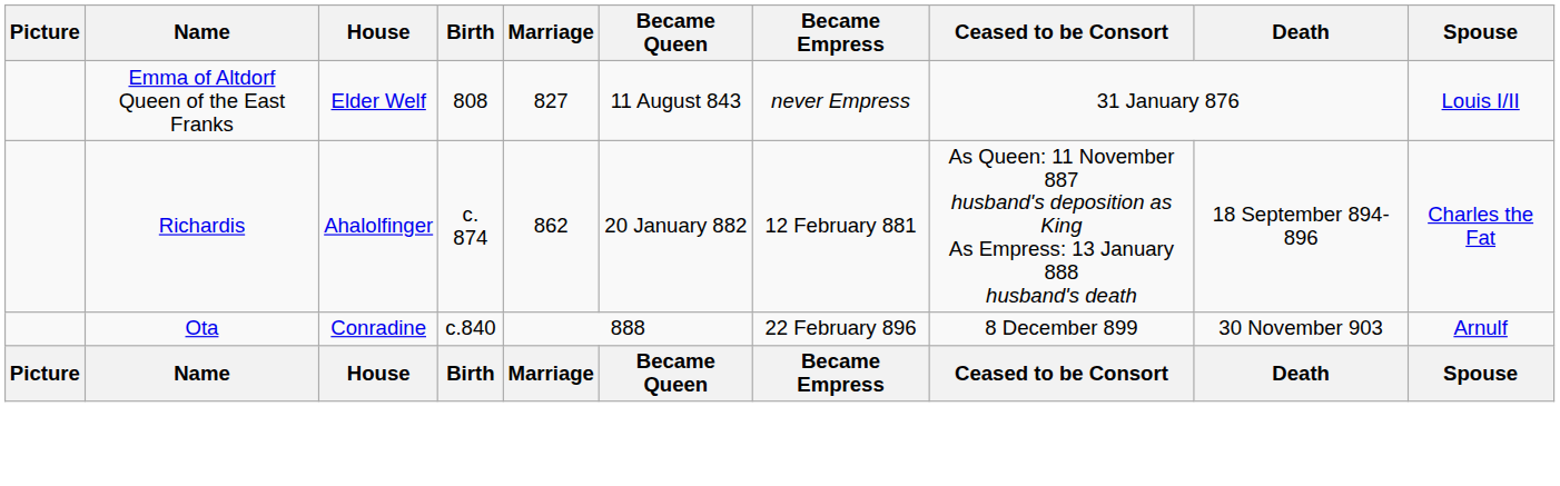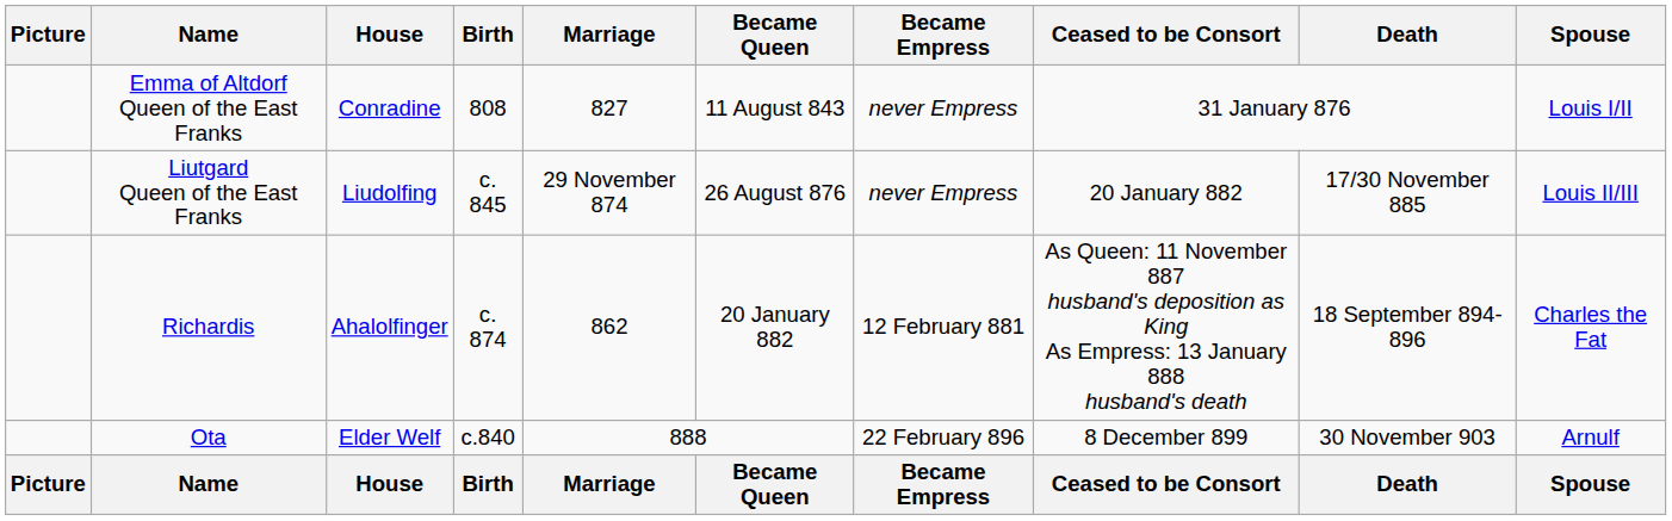Emma of Altdorf Queen of the East Franks | House: Elder Welf -> Conradine
+ row: Liutgard Queen of the East Franks | Liudolfing | c. 845 | 29 November 874 | 26 August 876 | never Empress | 20 January 882 | 17/30 November 885 | Louis II/III
Ota | House: Conradine -> Elder Welf
